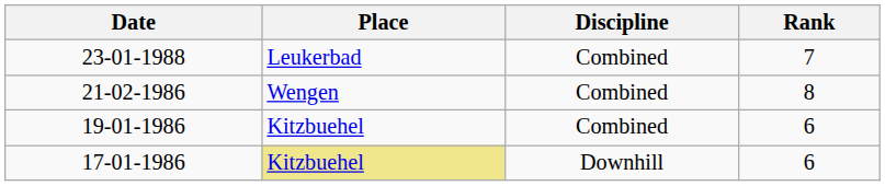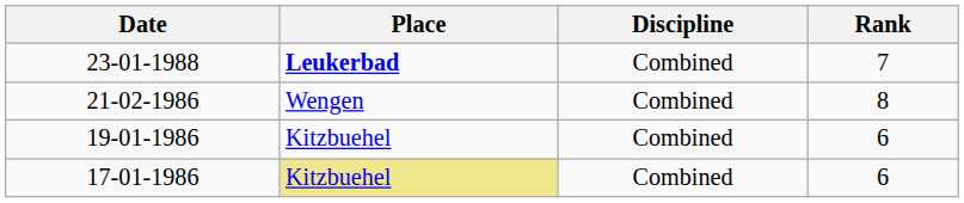23-01-1988 | Place: normal -> bold
17-01-1986 | Discipline: Downhill -> Combined
